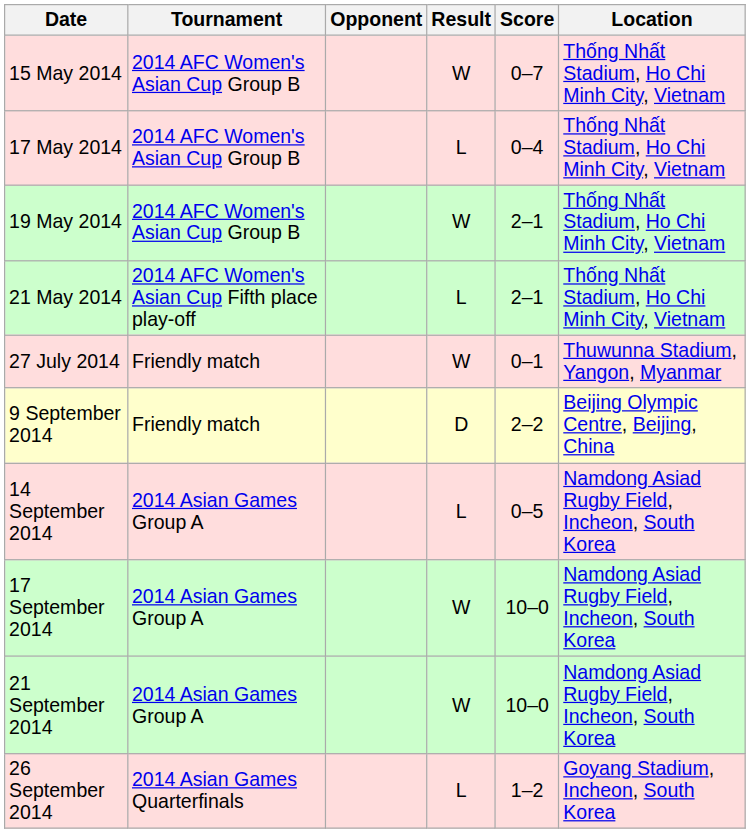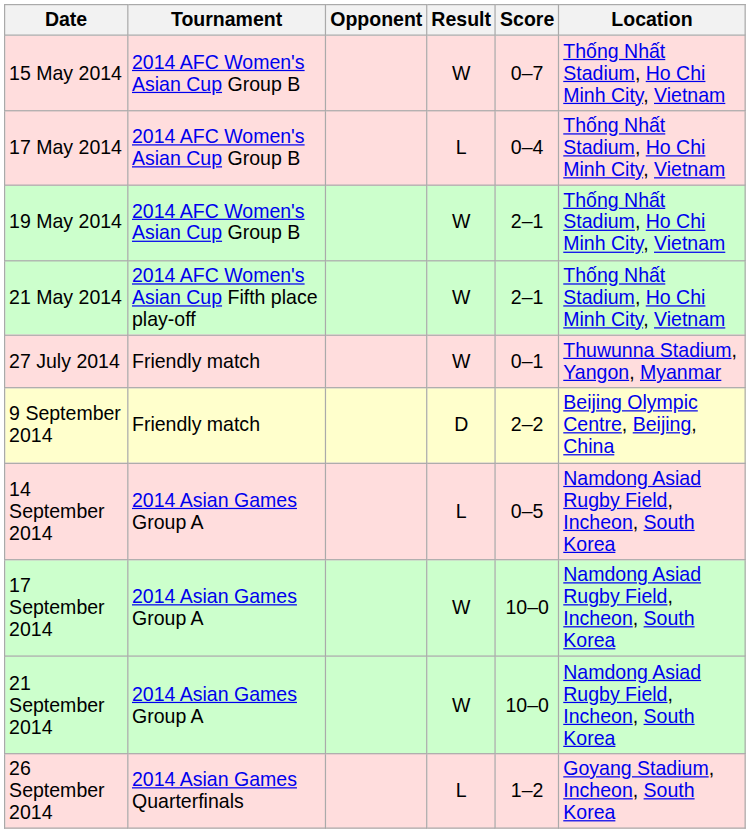21 May 2014 | Result: L -> W
